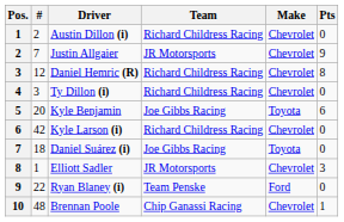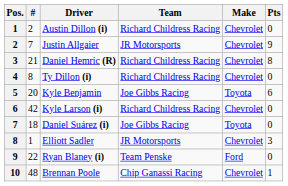Daniel Hemric (R) | #: 12 -> 21
Ty Dillon (i) | #: 3 -> 8
